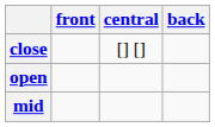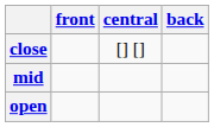rows swapped: mid <-> open
